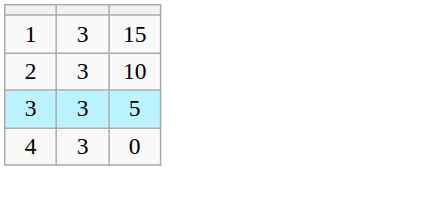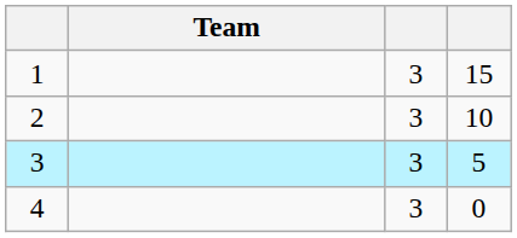+ column: Team
